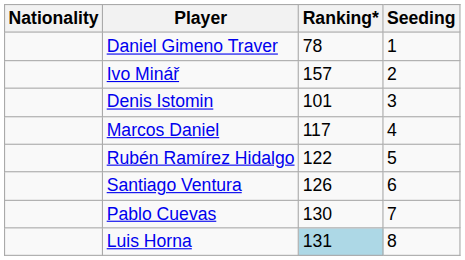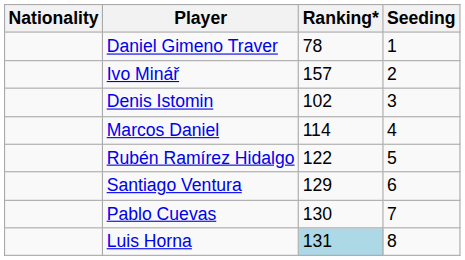Denis Istomin | Ranking*: 101 -> 102
Marcos Daniel | Ranking*: 117 -> 114
Santiago Ventura | Ranking*: 126 -> 129
